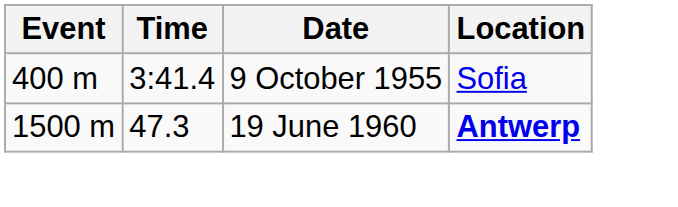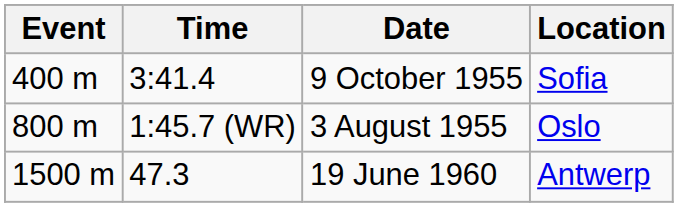+ row: 800 m | 1:45.7 (WR) | 3 August 1955 | Oslo
19 June 1960 | Location: bold -> normal
